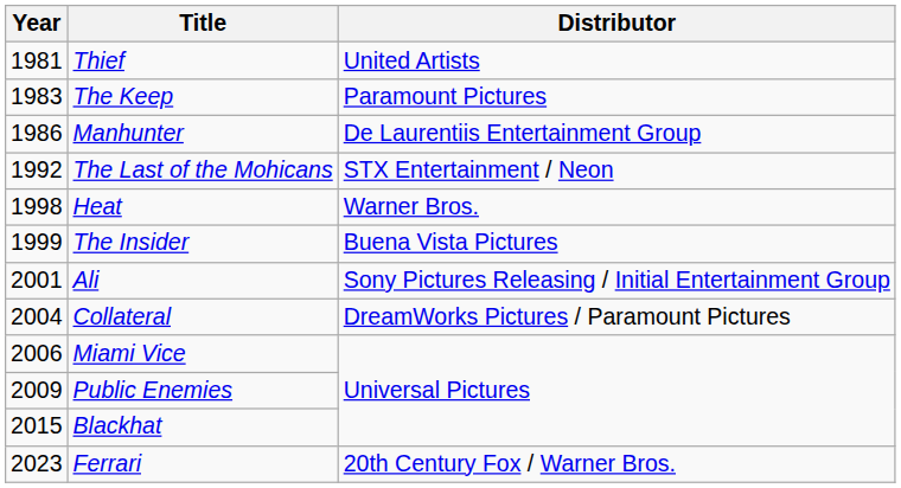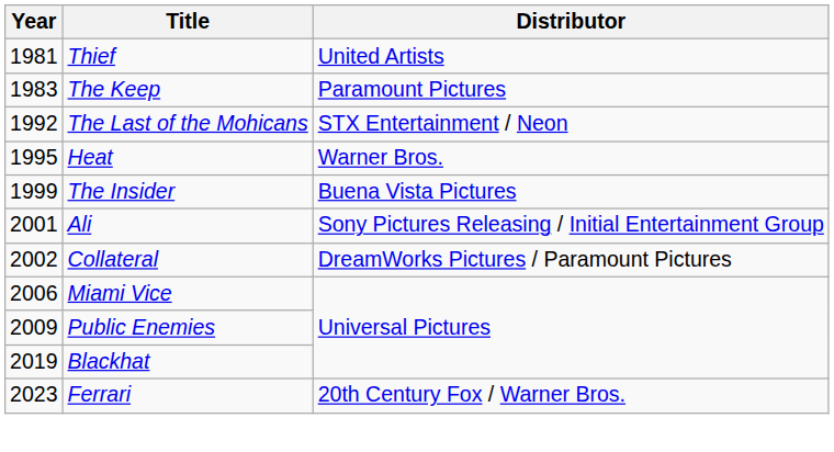- row: 1986 | Manhunter | De Laurentiis Entertainment Group
Heat | Year: 1998 -> 1995
Collateral | Year: 2004 -> 2002
Blackhat | Year: 2015 -> 2019
